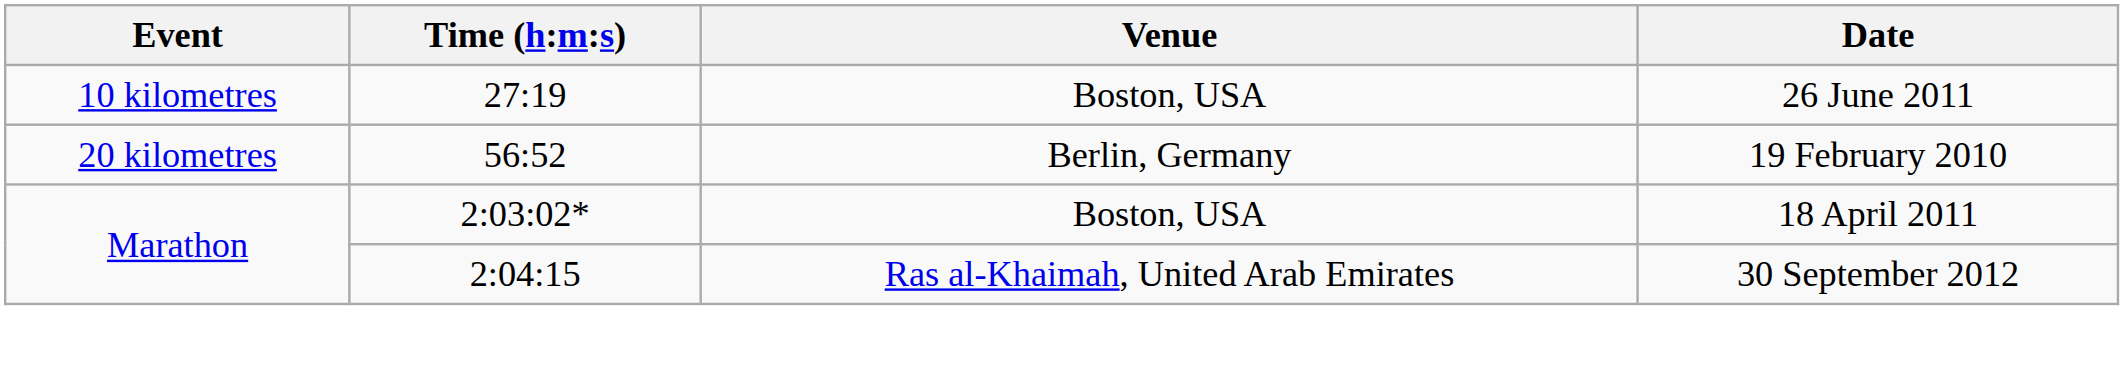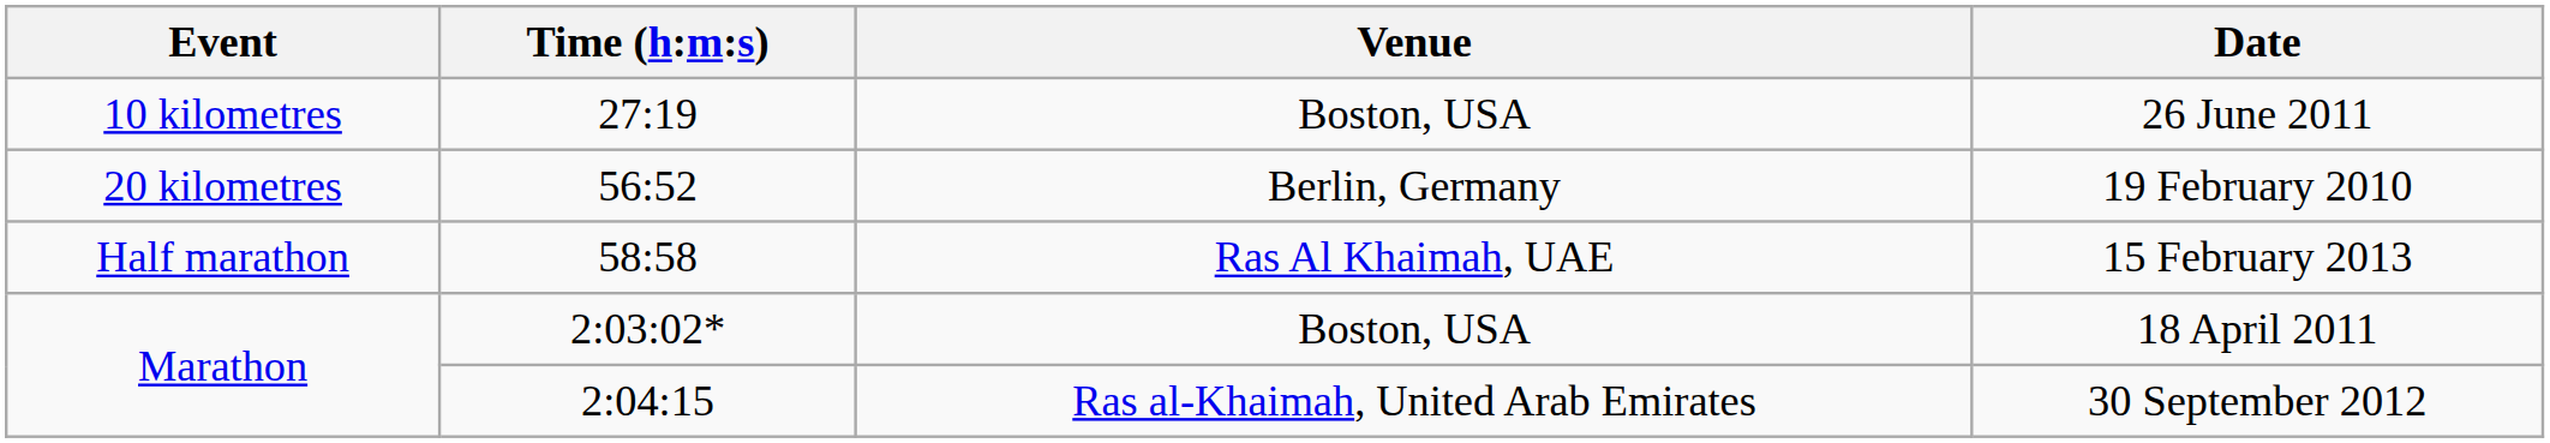+ row: Half marathon | 58:58 | Ras Al Khaimah, UAE | 15 February 2013
